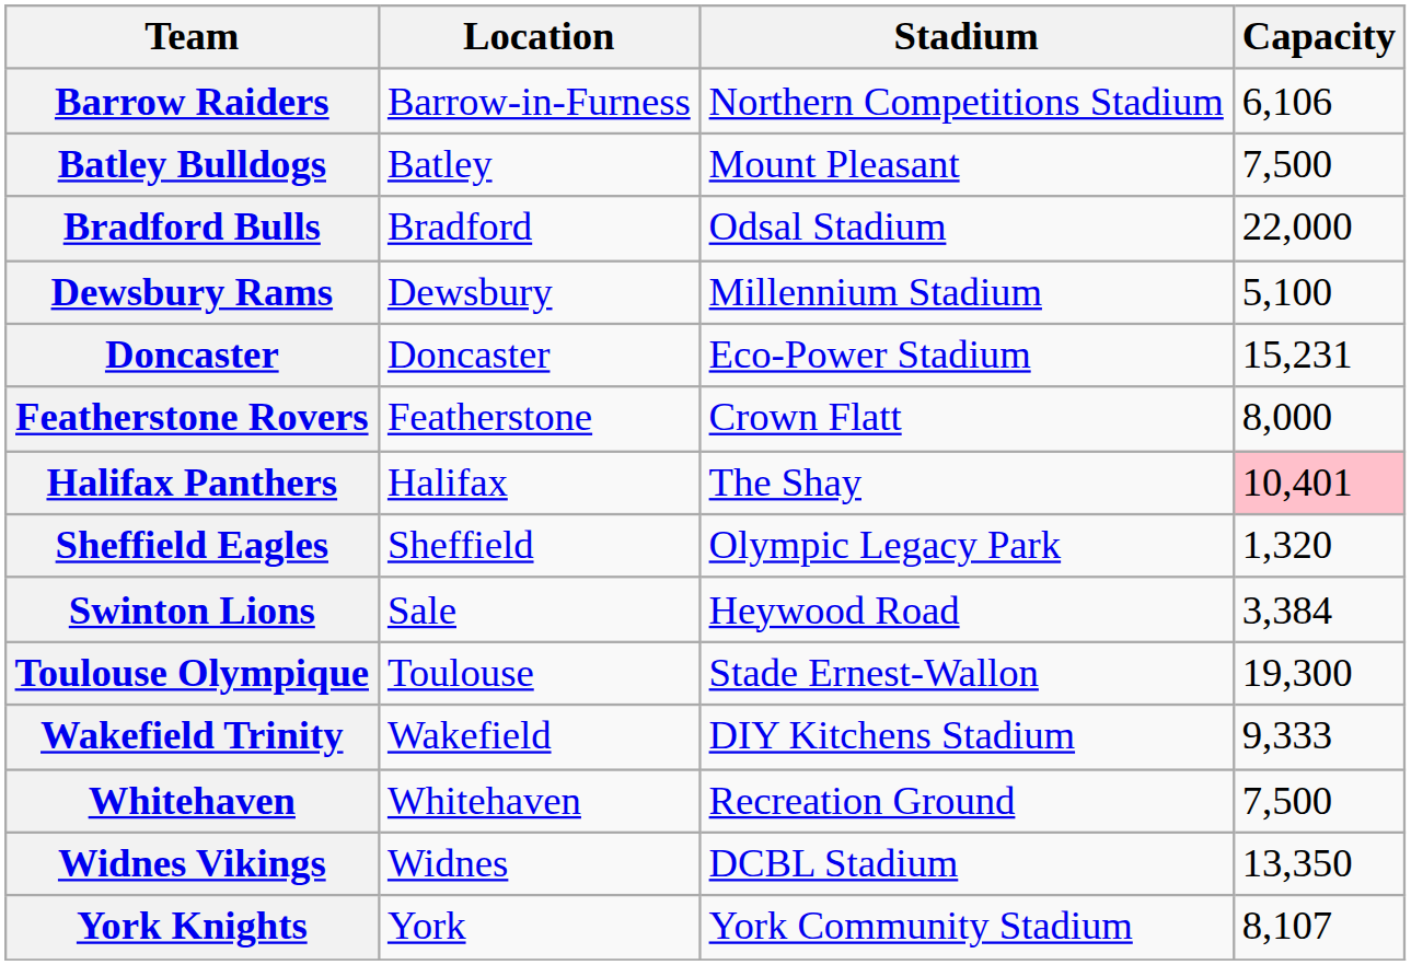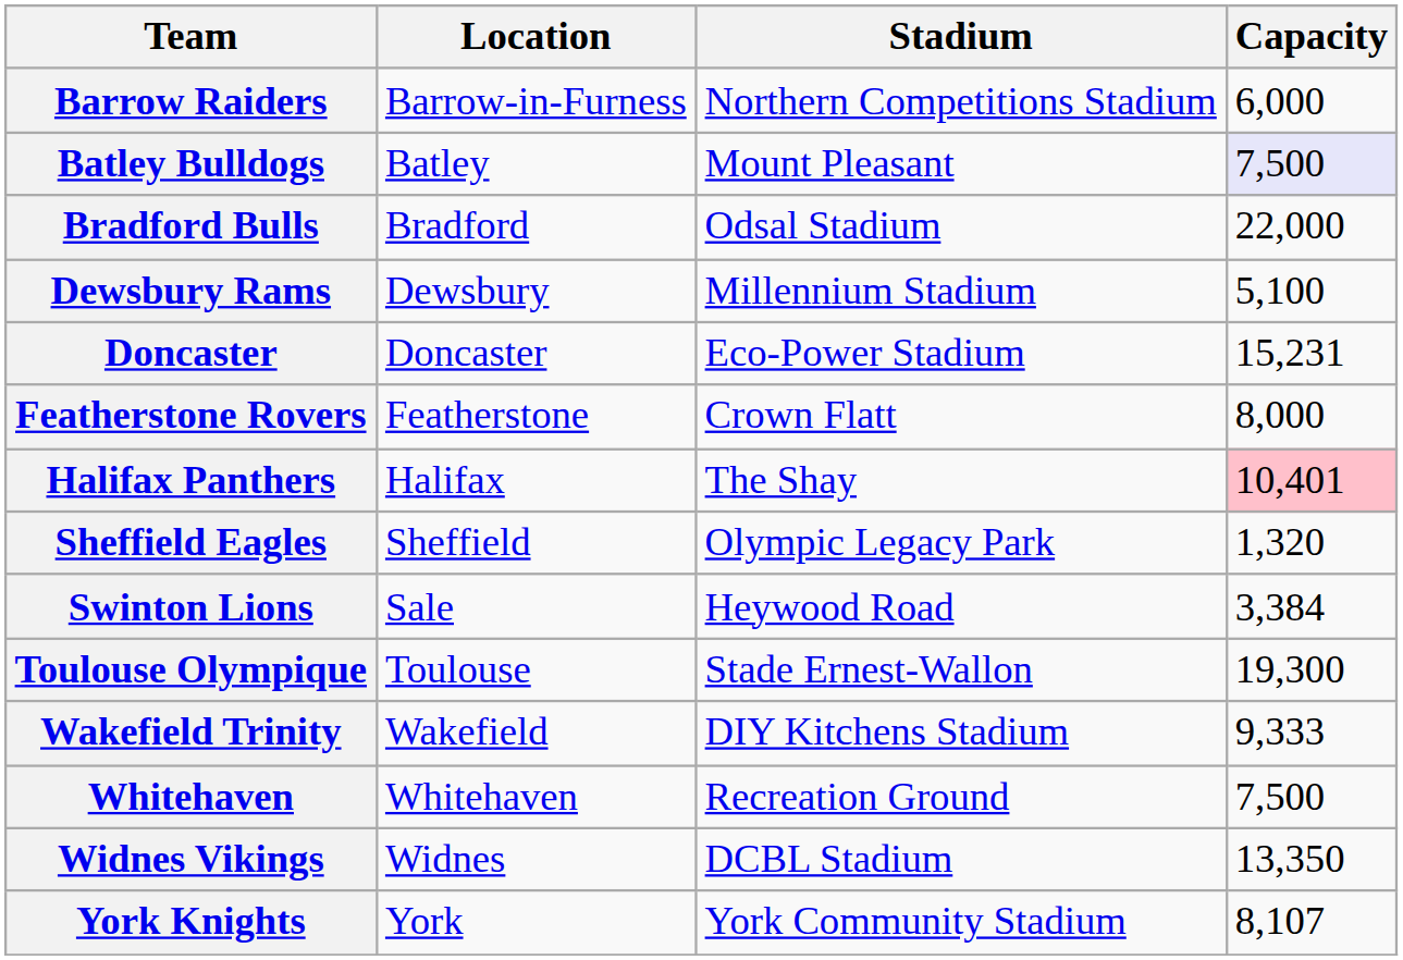Barrow Raiders | Capacity: 6,106 -> 6,000
Batley Bulldogs | Capacity: no background -> lavender background
